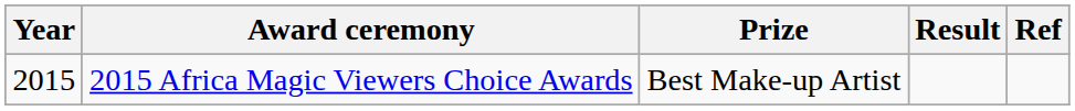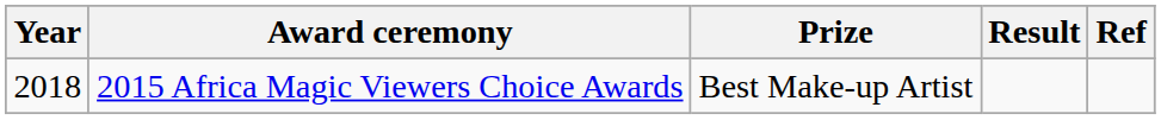2015 Africa Magic Viewers Choice Awards | Year: 2015 -> 2018
